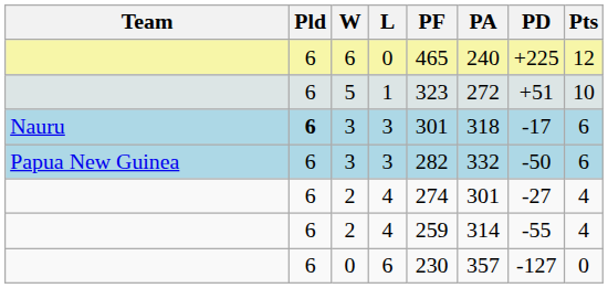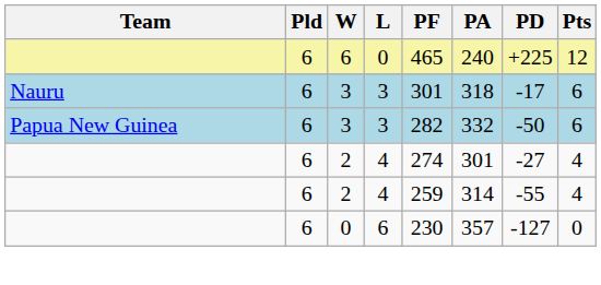- row: 6 | 5 | 1 | 323 | 272 | +51 | 10
Nauru / 3 | Pld: bold -> normal
